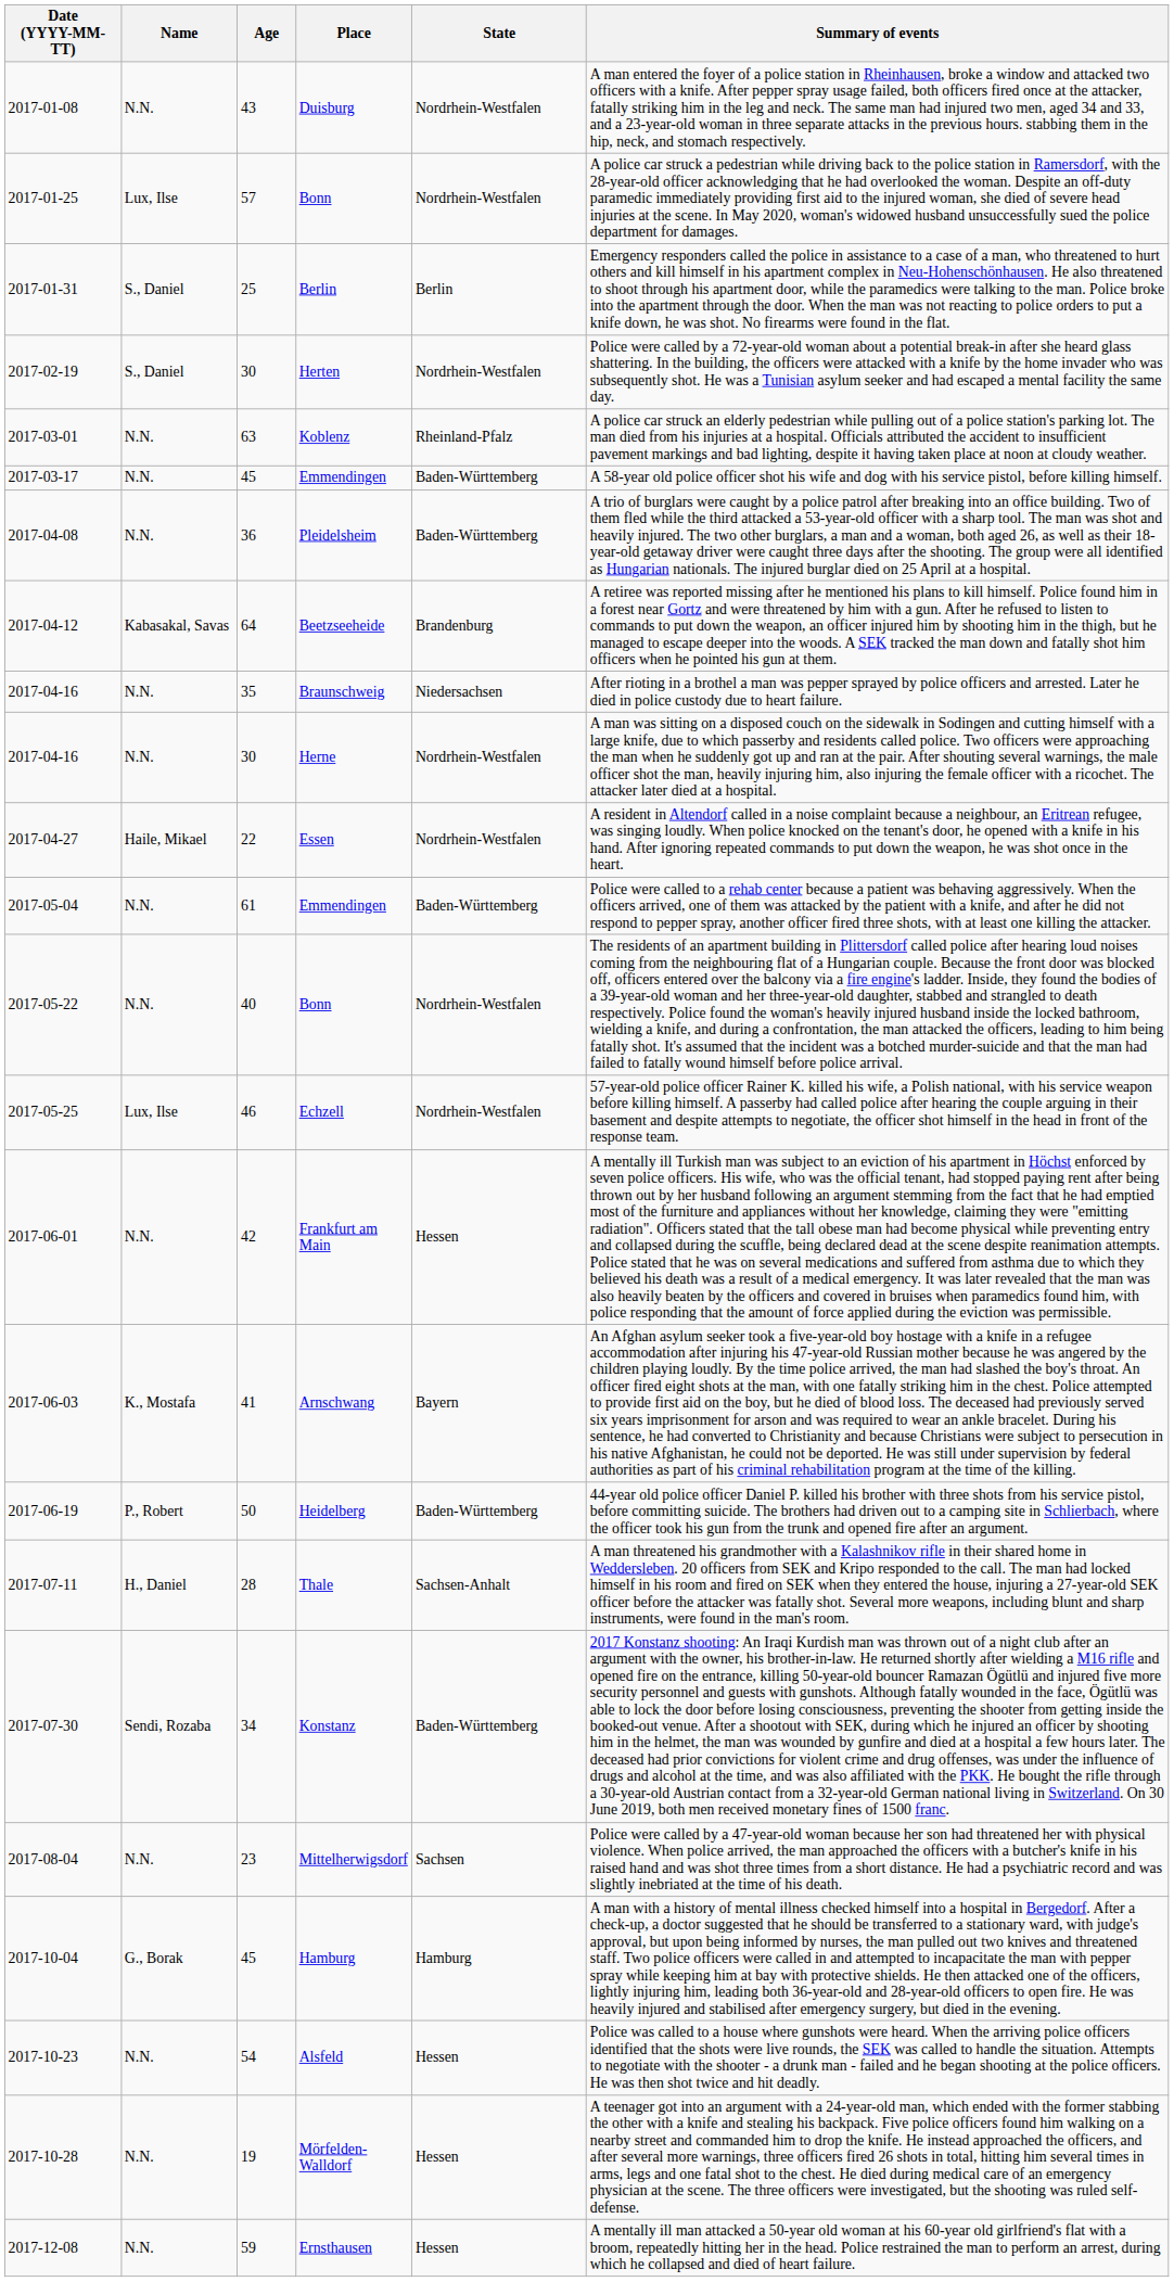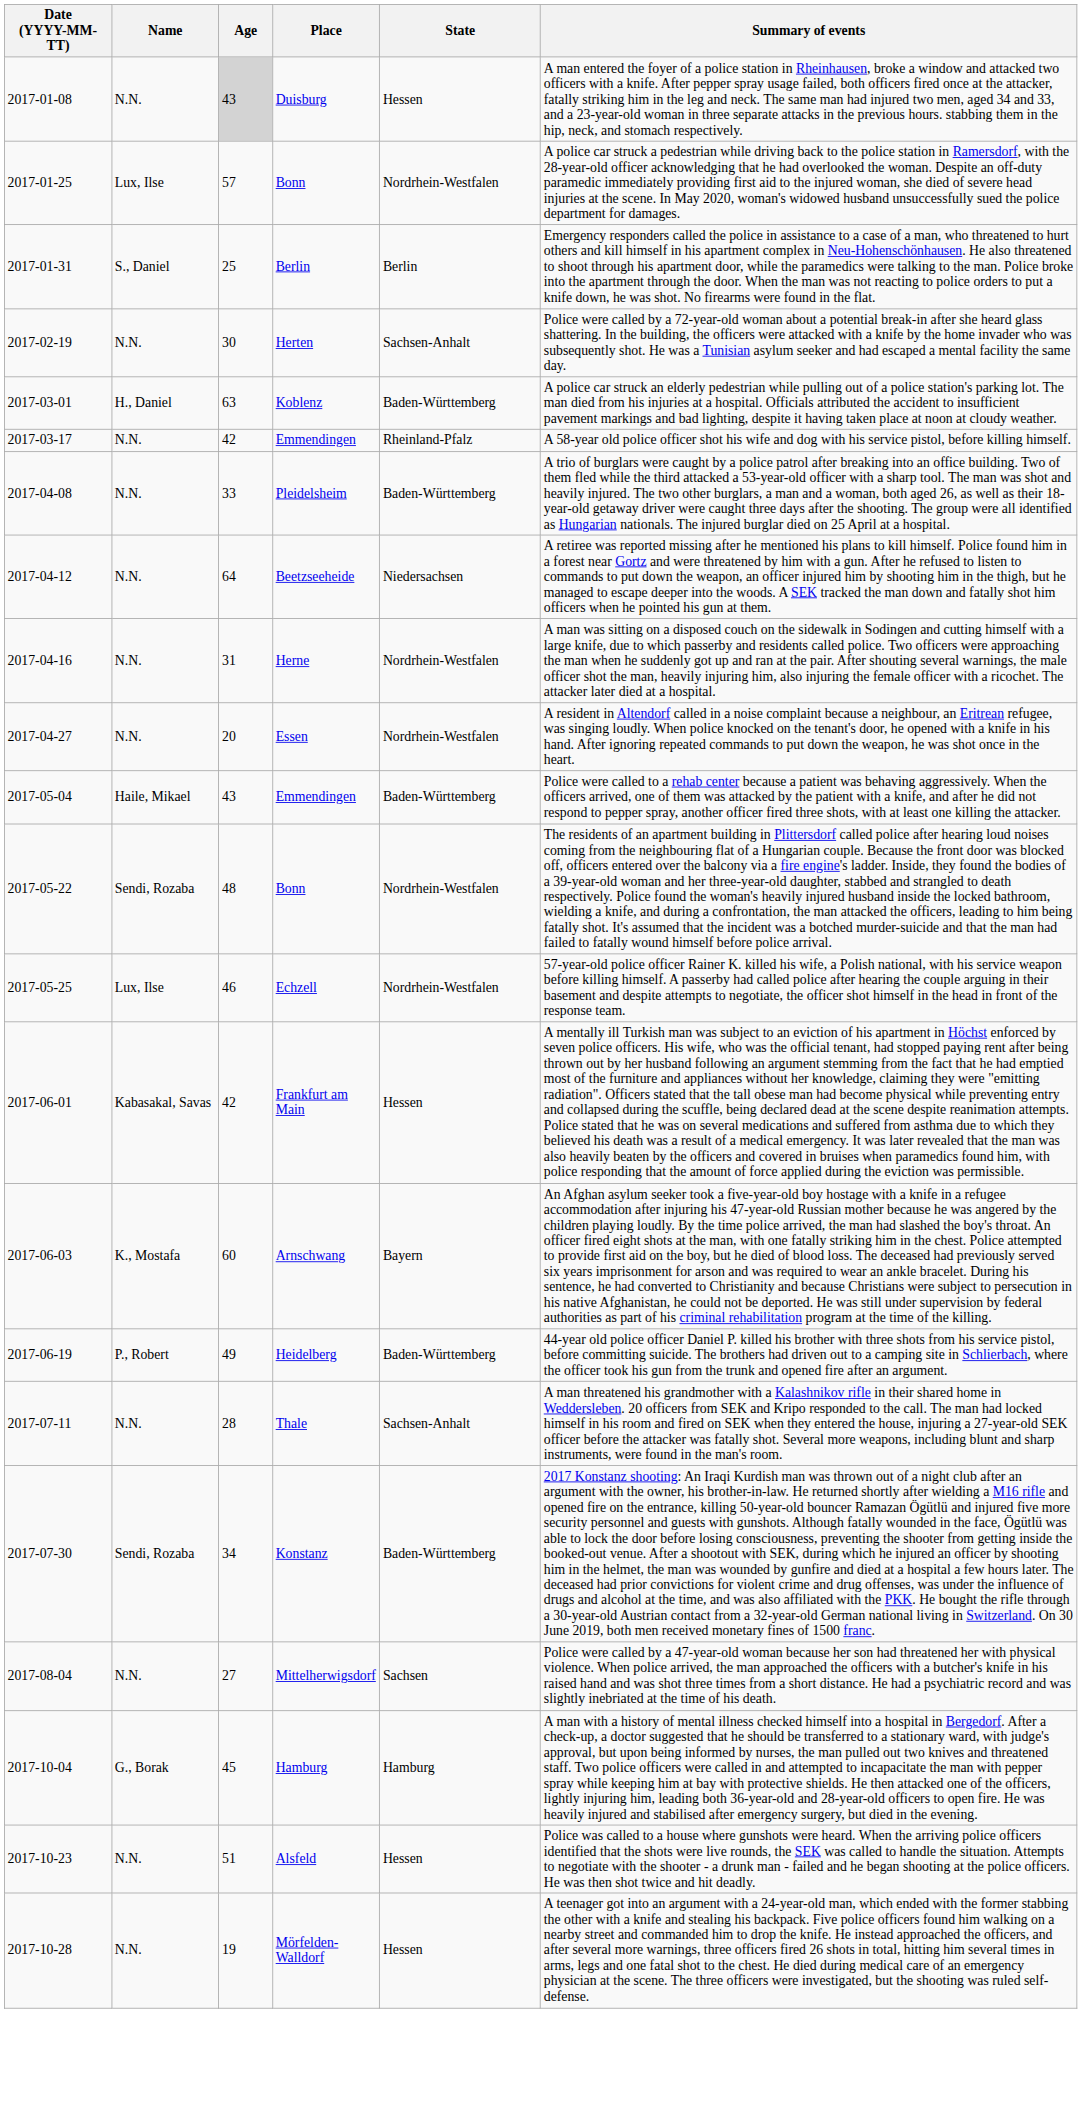Duisburg | Age: no background -> lightgrey background
Duisburg | State: Nordrhein-Westfalen -> Hessen
Herten | Name: S., Daniel -> N.N.
Herten | State: Nordrhein-Westfalen -> Sachsen-Anhalt
Koblenz | Name: N.N. -> H., Daniel
Koblenz | State: Rheinland-Pfalz -> Baden-Württemberg
2017-03-17 / Emmendingen | Age: 45 -> 42
2017-03-17 / Emmendingen | State: Baden-Württemberg -> Rheinland-Pfalz
Pleidelsheim | Age: 36 -> 33
Beetzseeheide | Name: Kabasakal, Savas -> N.N.
Beetzseeheide | State: Brandenburg -> Niedersachsen
- row: 2017-04-16 | N.N. | 35 | Braunschweig | Niedersachsen | After rioting in a brothel a man was pepper sprayed by police officers and arrested. Later he died in police custody due to heart failure.
Herne | Age: 30 -> 31
Essen | Name: Haile, Mikael -> N.N.
Essen | Age: 22 -> 20
2017-05-04 / Emmendingen | Name: N.N. -> Haile, Mikael
2017-05-04 / Emmendingen | Age: 61 -> 43
2017-05-22 / Bonn | Name: N.N. -> Sendi, Rozaba
2017-05-22 / Bonn | Age: 40 -> 48
Frankfurt am Main | Name: N.N. -> Kabasakal, Savas
Arnschwang | Age: 41 -> 60
Heidelberg | Age: 50 -> 49
Thale | Name: H., Daniel -> N.N.
Mittelherwigsdorf | Age: 23 -> 27
Alsfeld | Age: 54 -> 51
- row: 2017-12-08 | N.N. | 59 | Ernsthausen | Hessen | A mentally ill man attacked a 50-year old woman at his 60-year old girlfriend's flat with a broom, repeatedly hitting her in the head. Police restrained the man to perform an arrest, during which he collapsed and died of heart failure.
